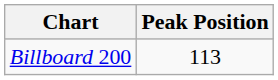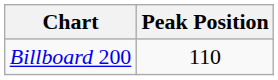Billboard 200 | Peak Position: 113 -> 110
